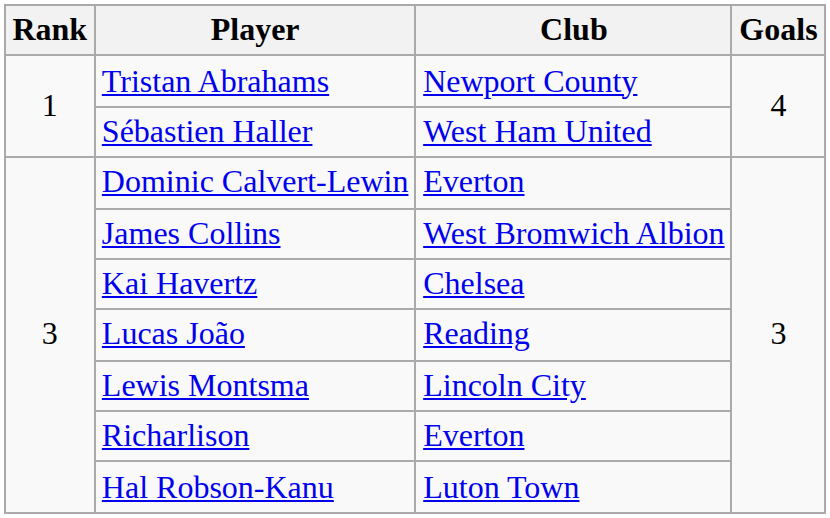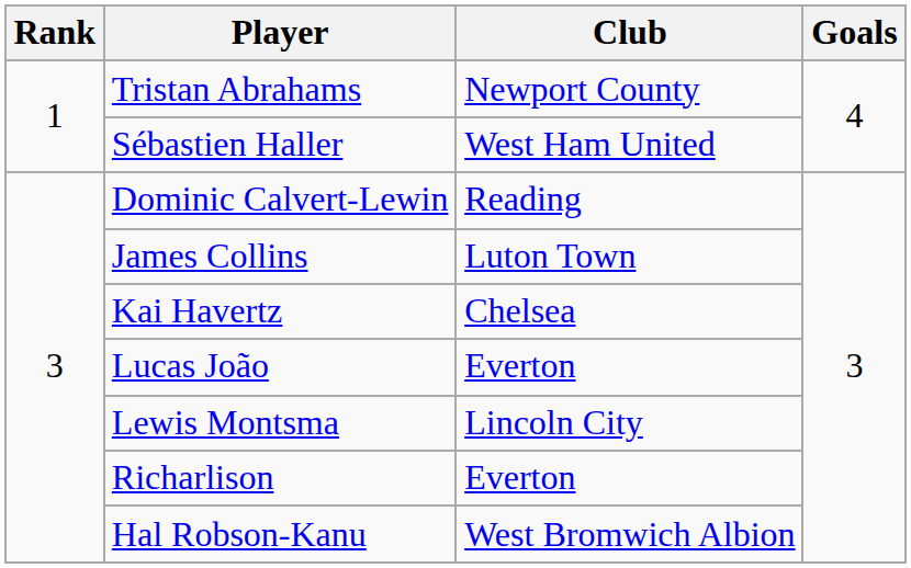Dominic Calvert-Lewin | Club: Everton -> Reading
James Collins | Club: West Bromwich Albion -> Luton Town
Lucas João | Club: Reading -> Everton
Hal Robson-Kanu | Club: Luton Town -> West Bromwich Albion
